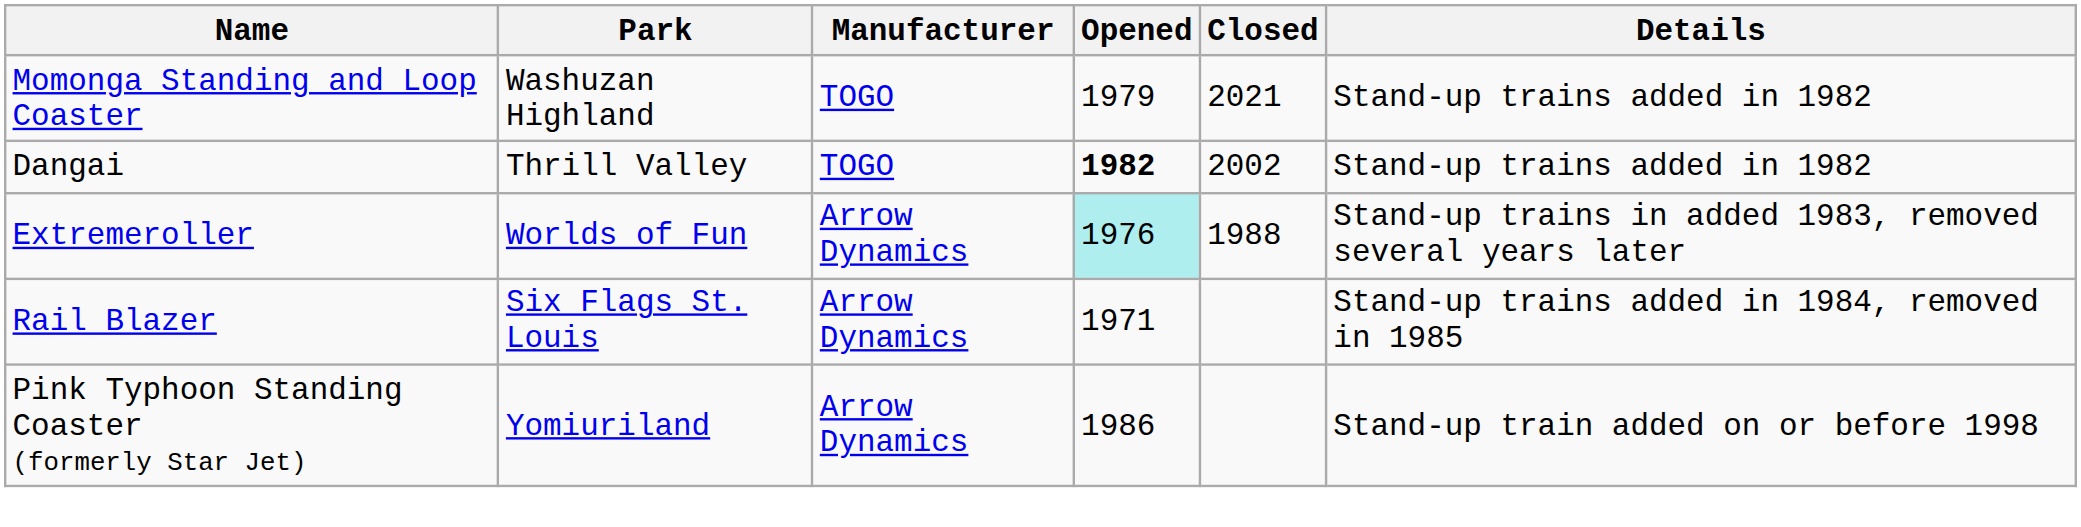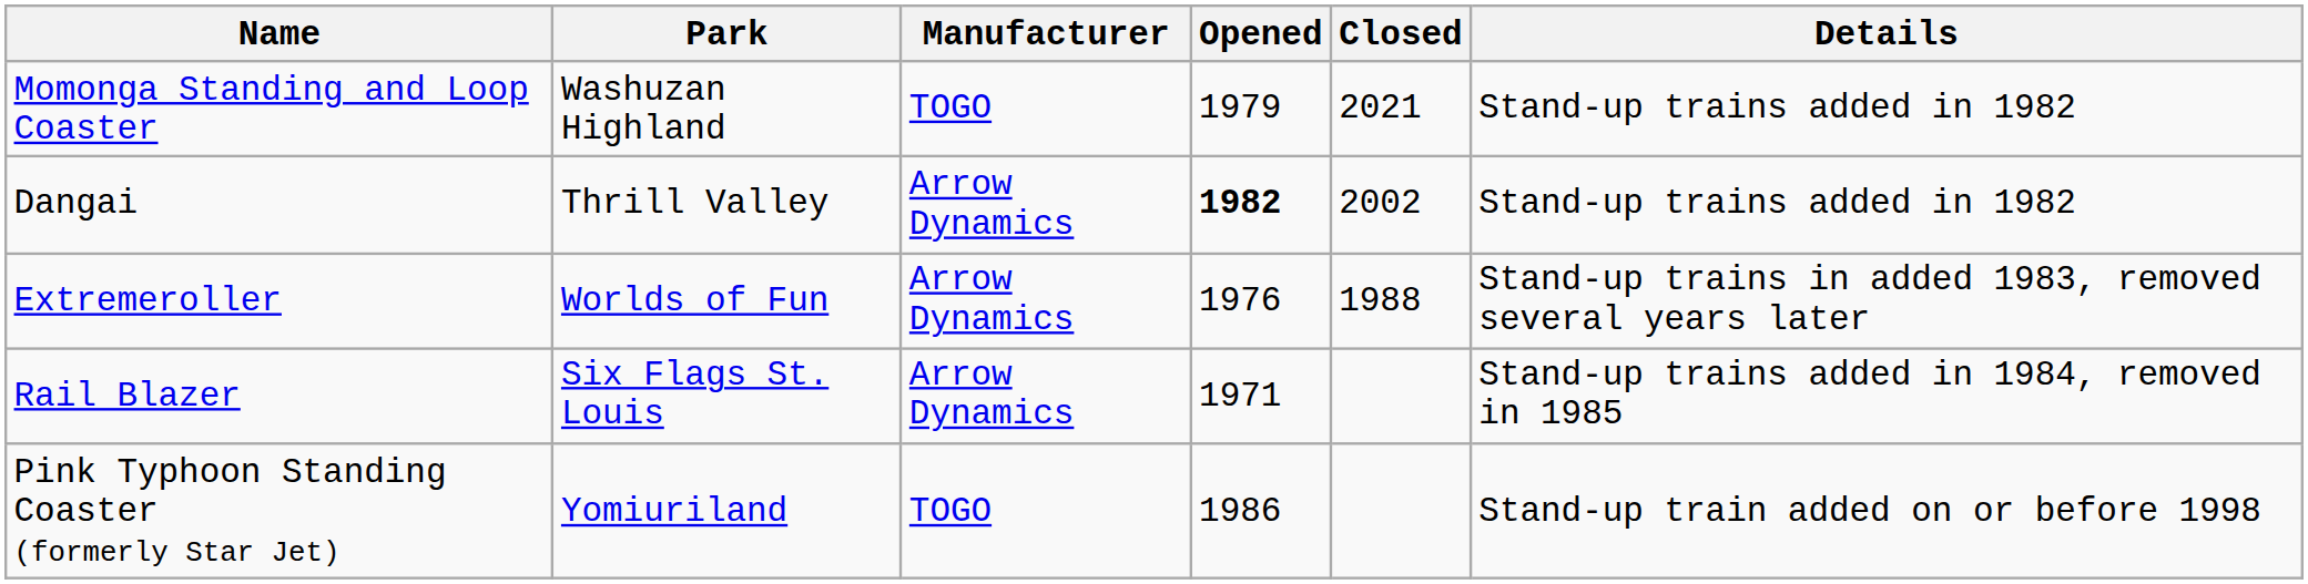Dangai | Manufacturer: TOGO -> Arrow Dynamics
Extremeroller | Opened: paleturquoise background -> no background
Pink Typhoon Standing Coaster (formerly Star Jet) | Manufacturer: Arrow Dynamics -> TOGO
